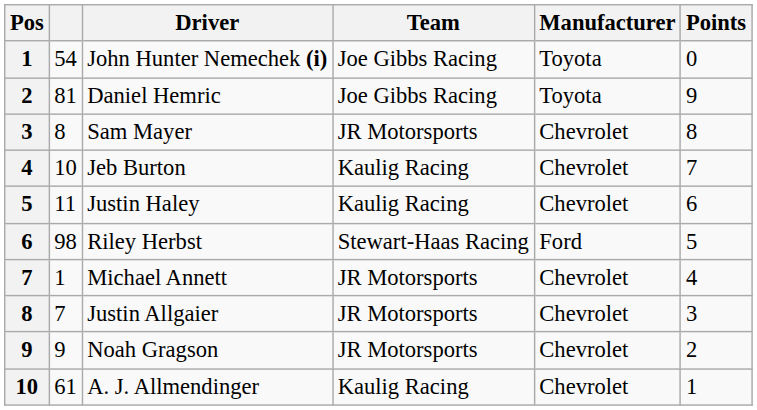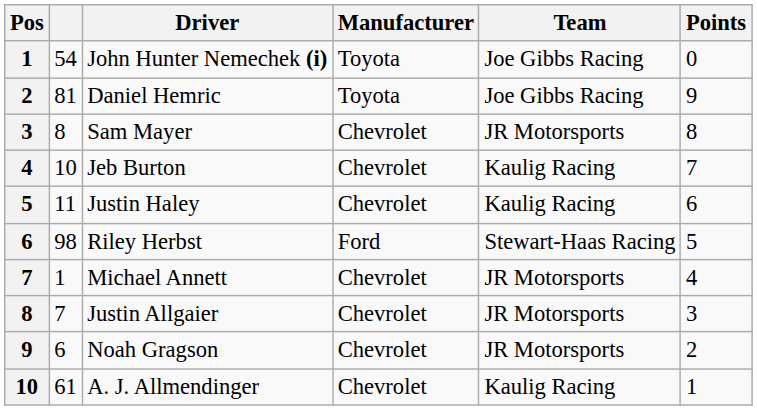columns swapped: Team <-> Manufacturer
Noah Gragson | column 2: 9 -> 6
